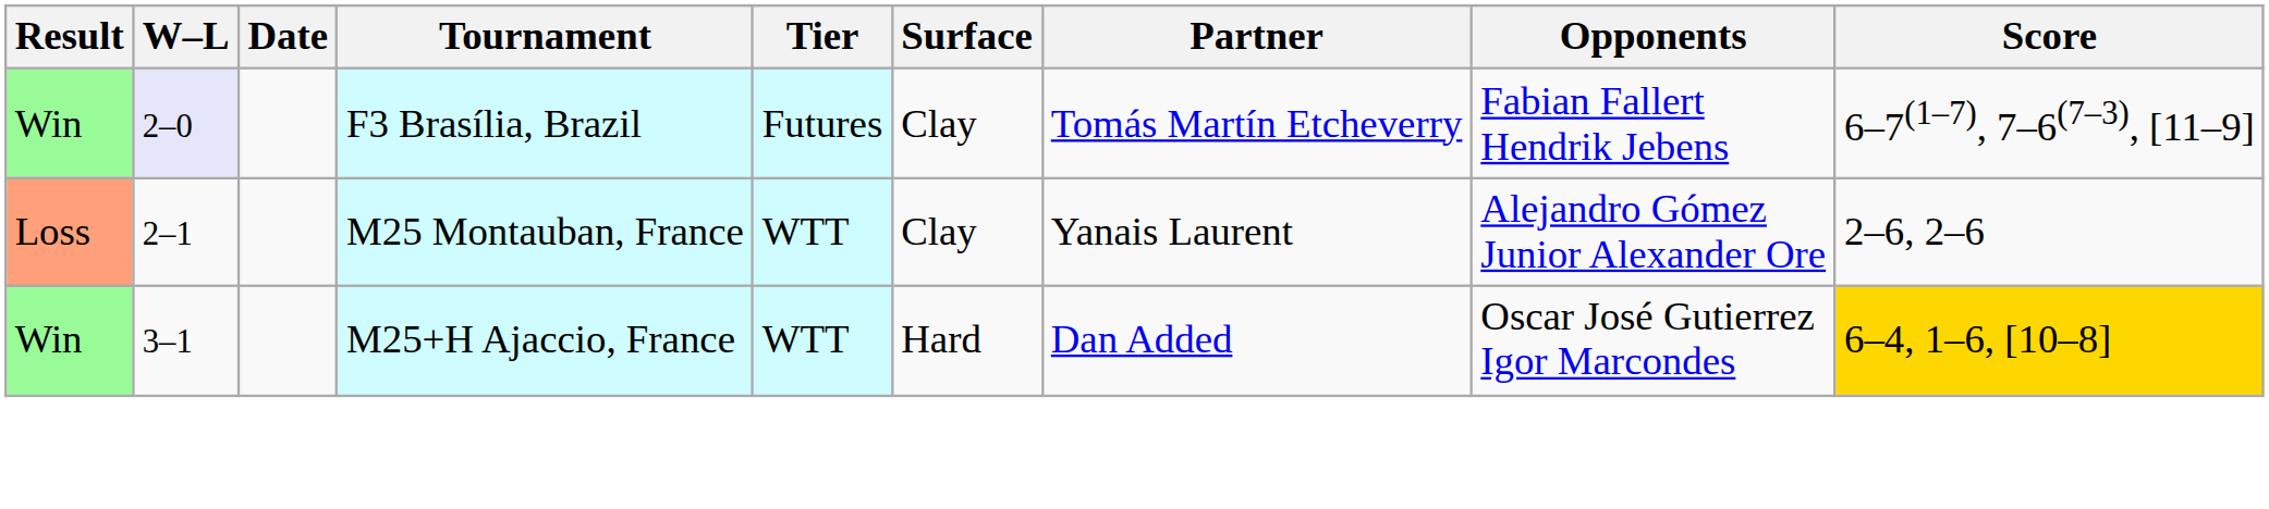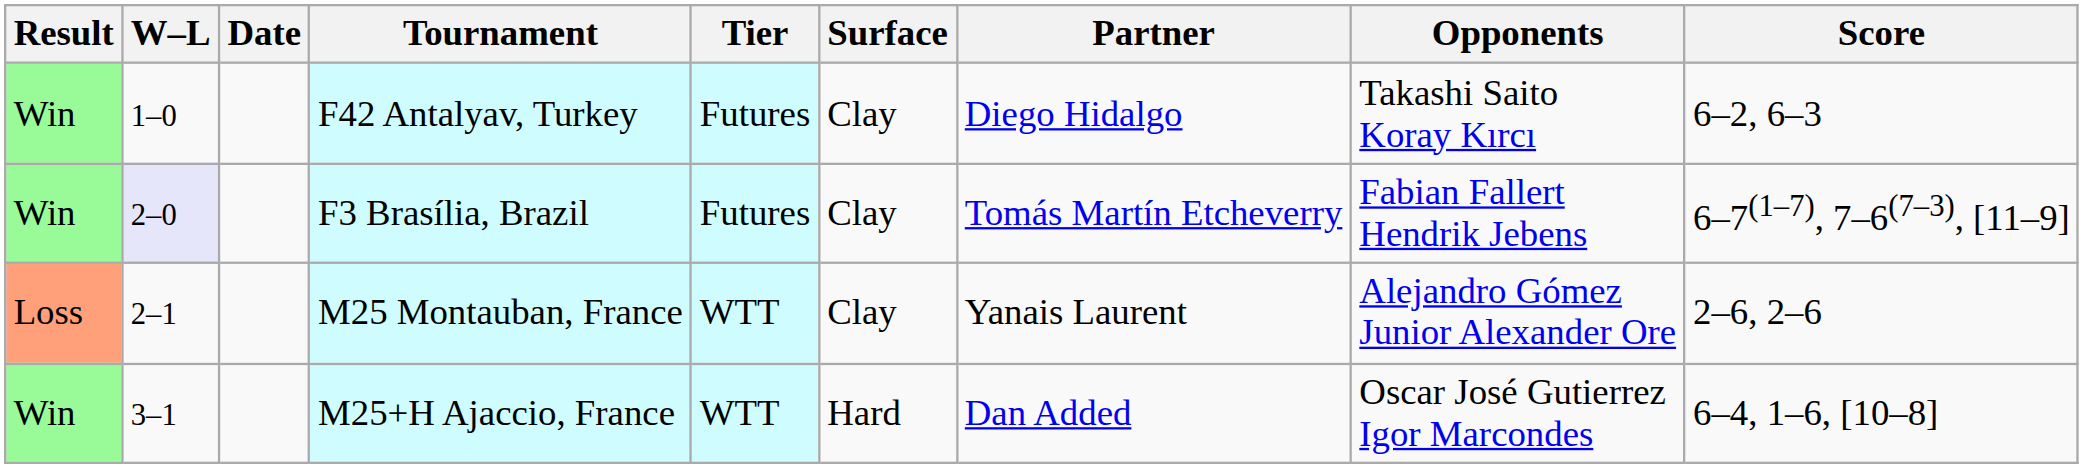+ row: Win | 1–0 | F42 Antalyav, Turkey | Futures | Clay | Diego Hidalgo | Takashi Saito Koray Kırcı | 6–2, 6–3
M25+H Ajaccio, France | Score: gold background -> no background
